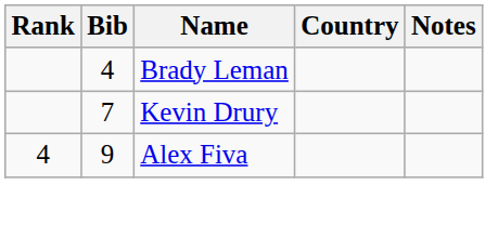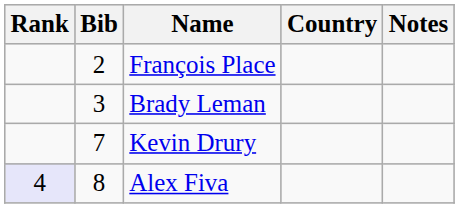+ row: 2 | François Place
Brady Leman | Bib: 4 -> 3
Alex Fiva | Rank: no background -> lavender background
Alex Fiva | Bib: 9 -> 8
